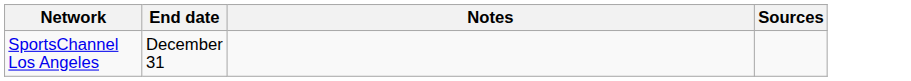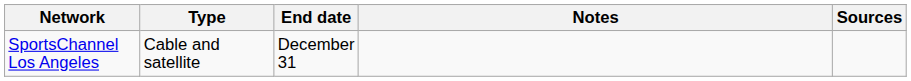+ column: Type | Cable and satellite
